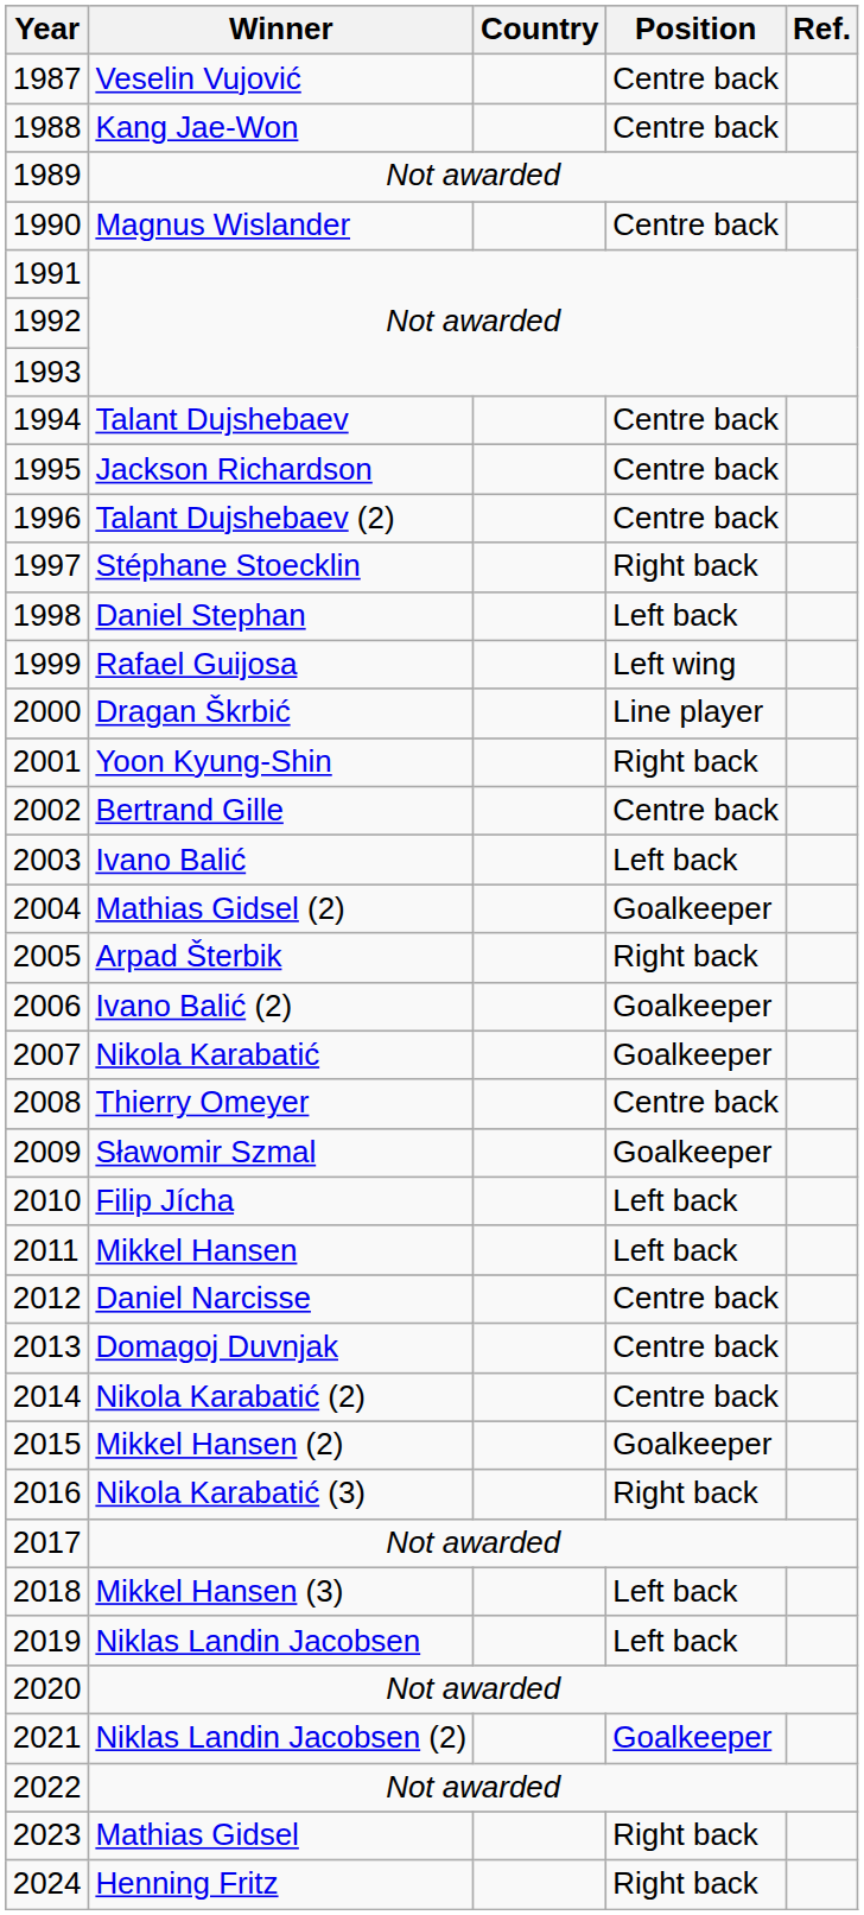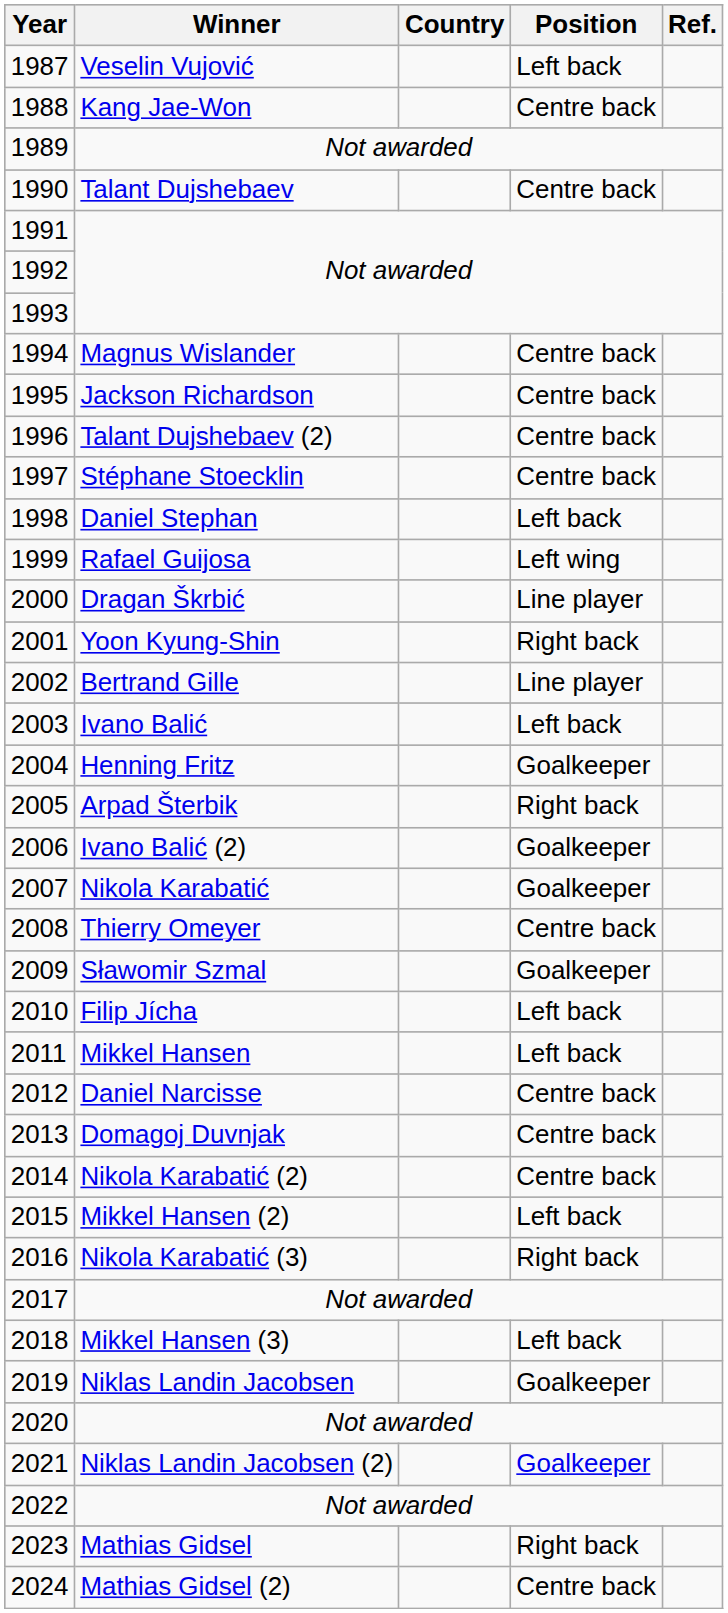1987 | Position: Centre back -> Left back
1990 | Winner: Magnus Wislander -> Talant Dujshebaev
1994 | Winner: Talant Dujshebaev -> Magnus Wislander
1997 | Position: Right back -> Centre back
2002 | Position: Centre back -> Line player
2004 | Winner: Mathias Gidsel (2) -> Henning Fritz
2015 | Position: Goalkeeper -> Left back
2019 | Position: Left back -> Goalkeeper
2024 | Winner: Henning Fritz -> Mathias Gidsel (2)
2024 | Position: Right back -> Centre back
